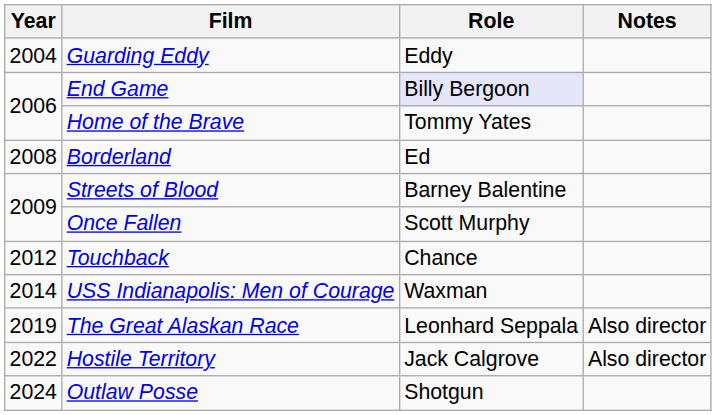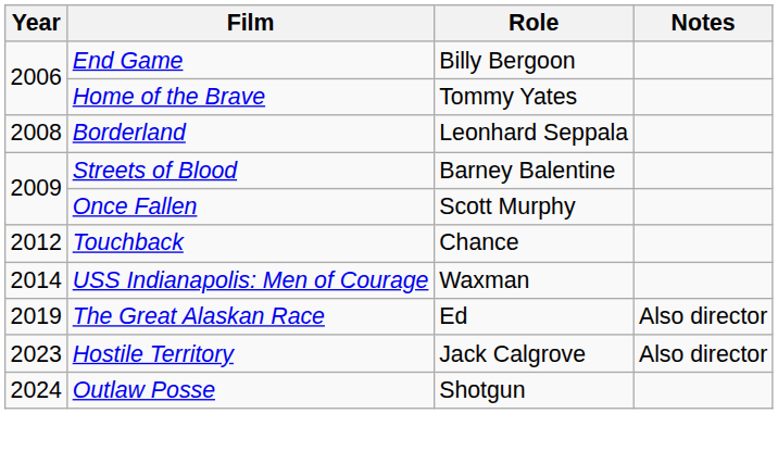- row: 2004 | Guarding Eddy | Eddy
End Game | Role: lavender background -> no background
Borderland | Role: Ed -> Leonhard Seppala
The Great Alaskan Race | Role: Leonhard Seppala -> Ed
Hostile Territory | Year: 2022 -> 2023
